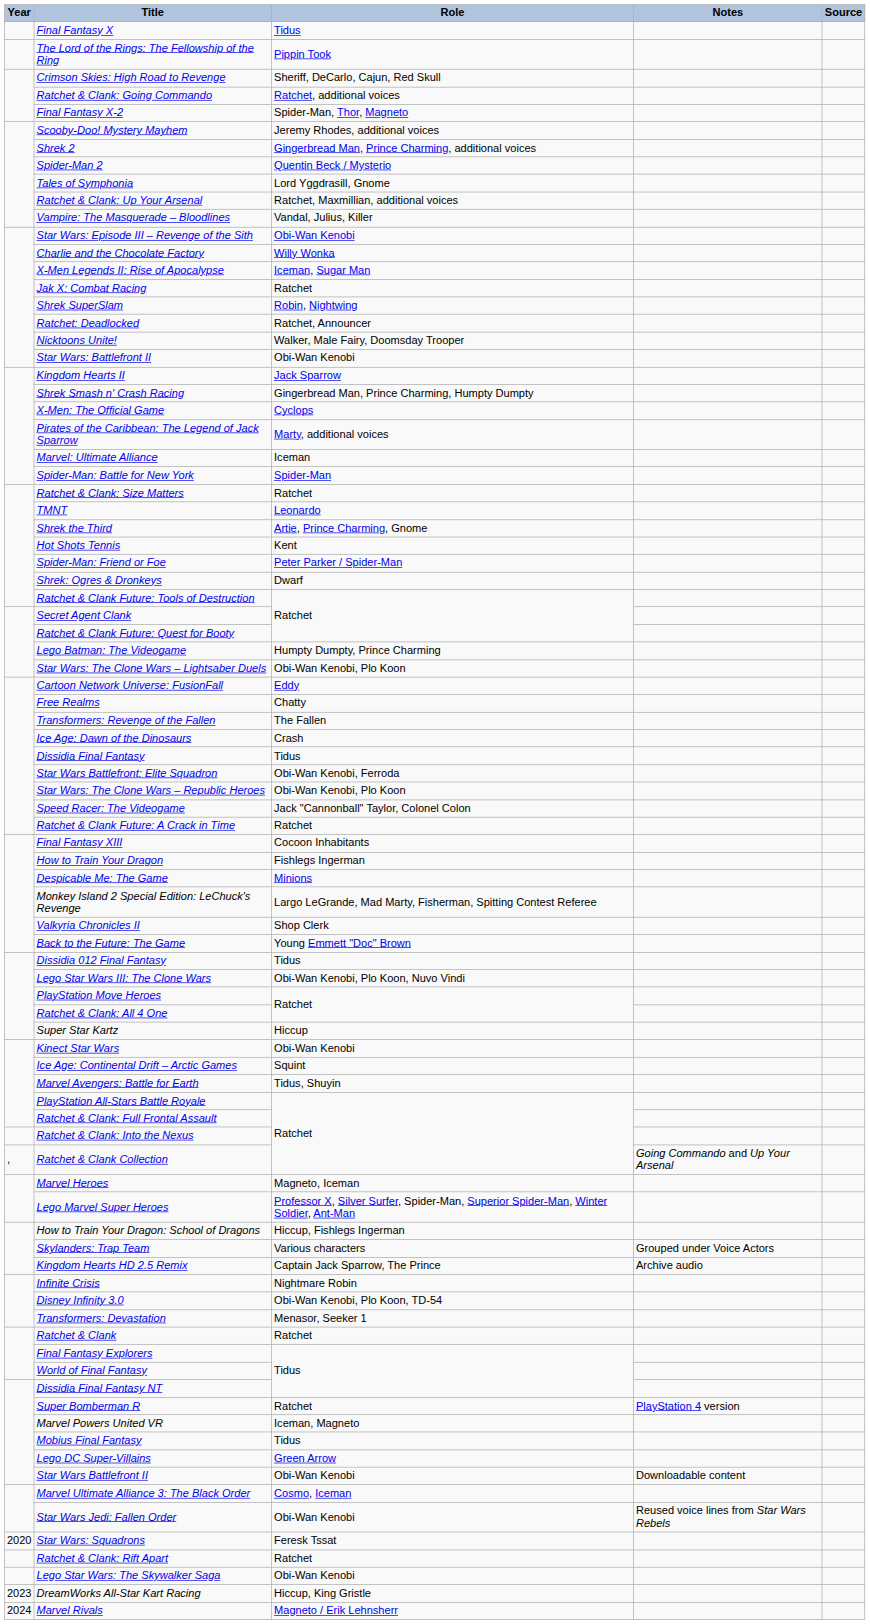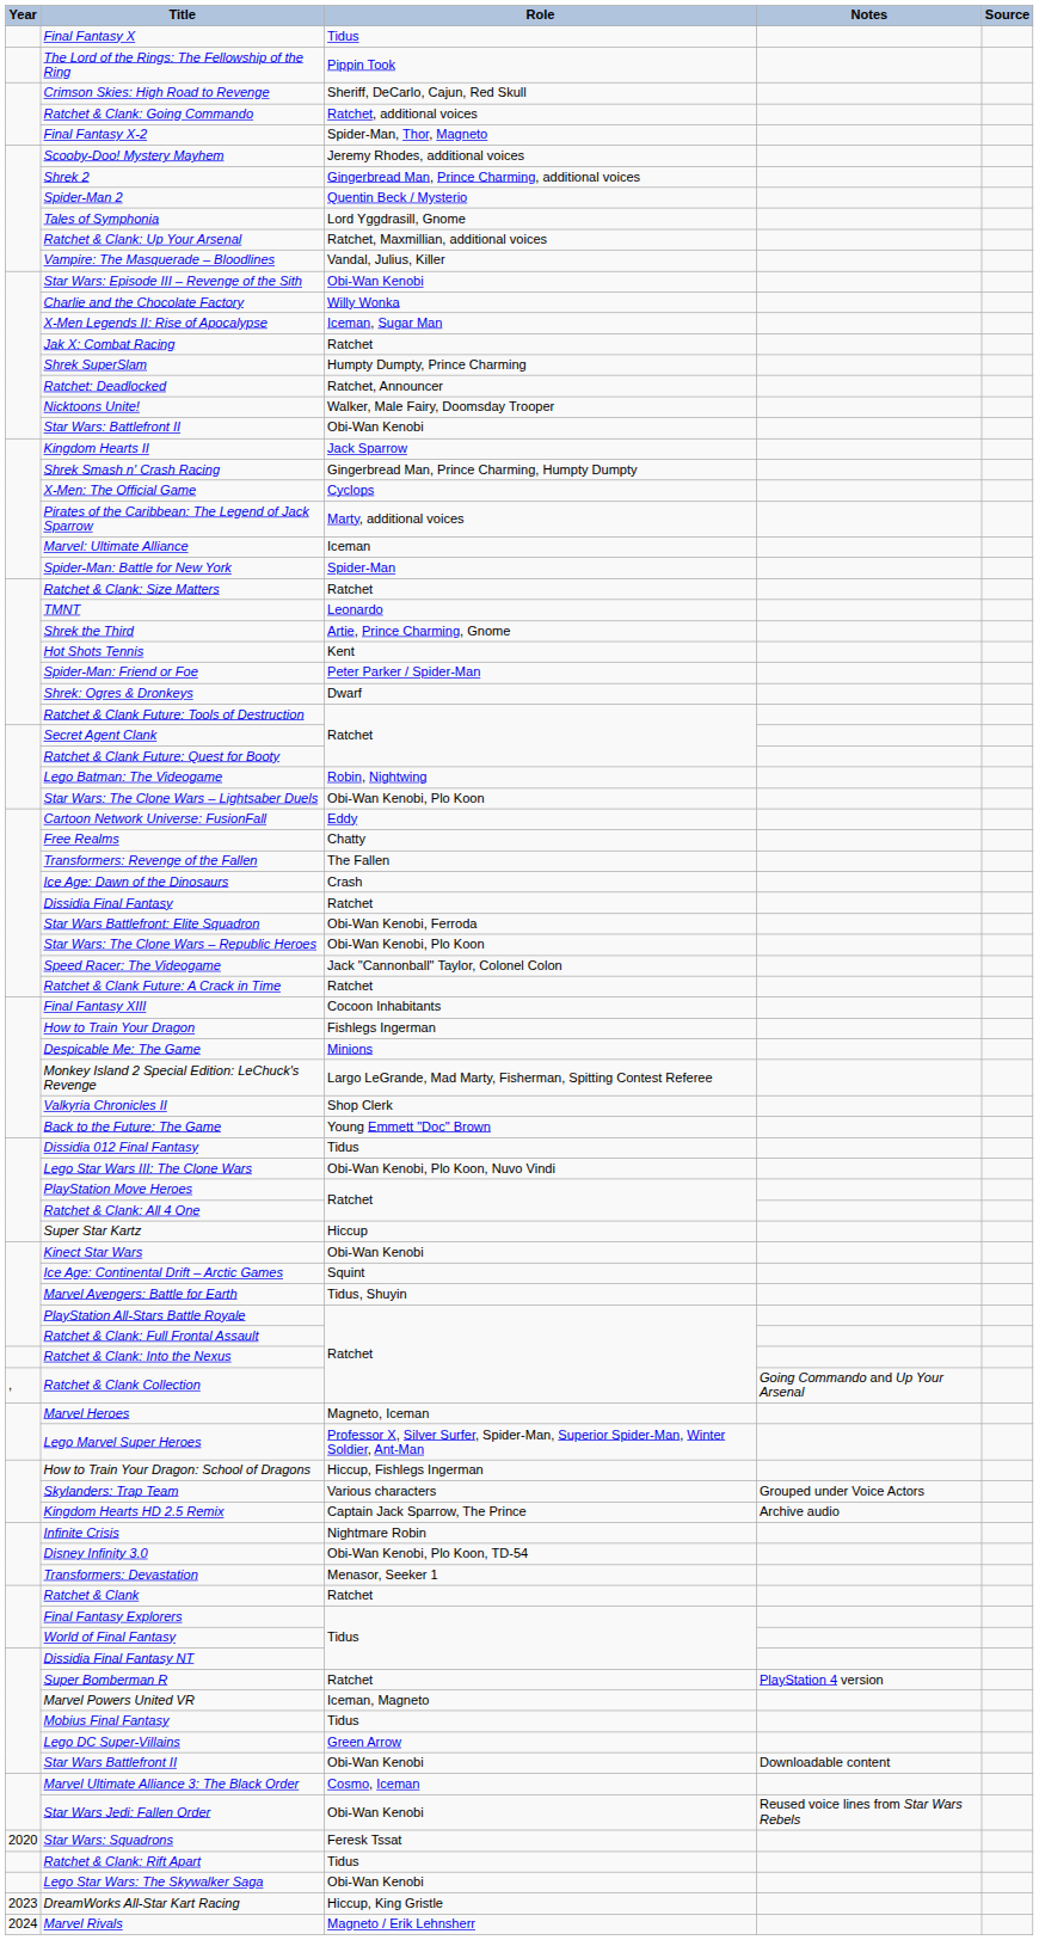Shrek SuperSlam | Role: Robin, Nightwing -> Humpty Dumpty, Prince Charming
Lego Batman: The Videogame | Role: Humpty Dumpty, Prince Charming -> Robin, Nightwing
Dissidia Final Fantasy | Role: Tidus -> Ratchet
Ratchet & Clank: Rift Apart | Role: Ratchet -> Tidus
